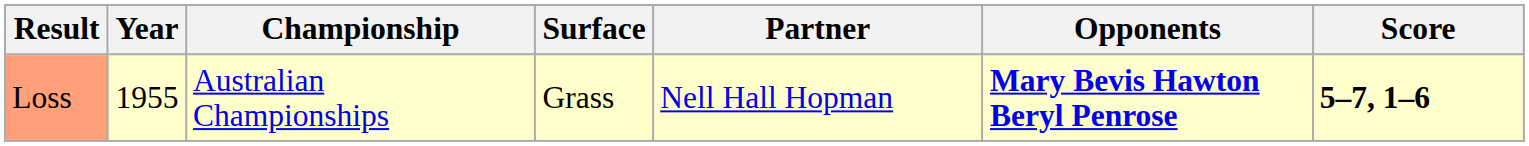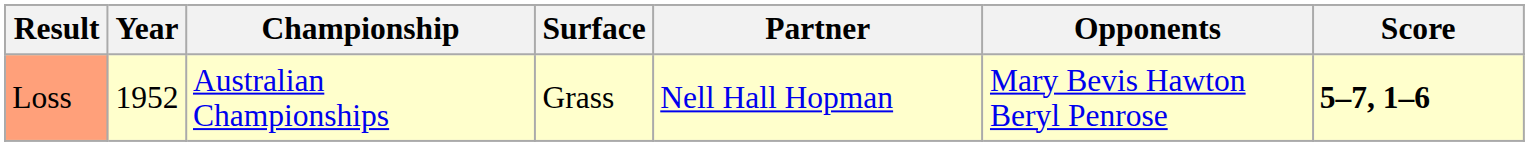Loss | Year: 1955 -> 1952
Loss | Opponents: bold -> normal
